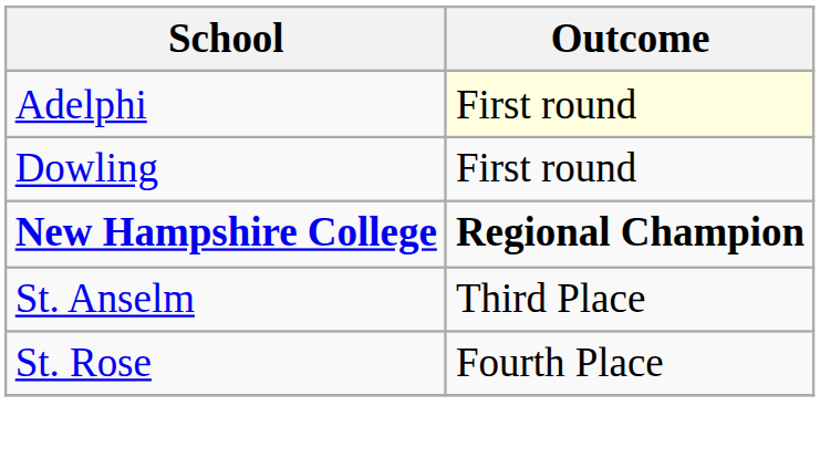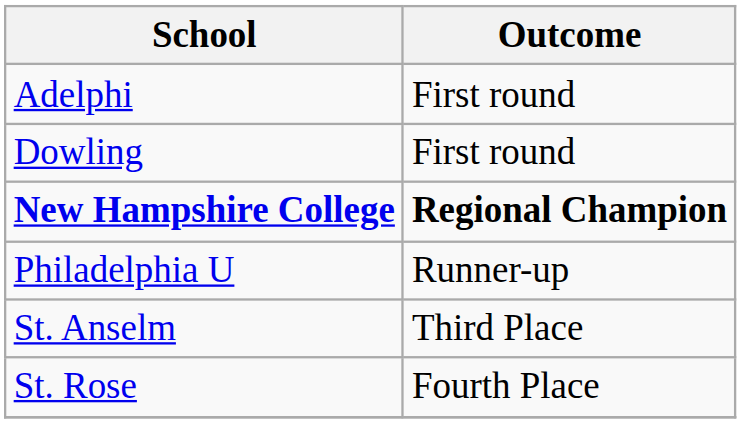Adelphi | Outcome: lightyellow background -> no background
+ row: Philadelphia U | Runner-up
